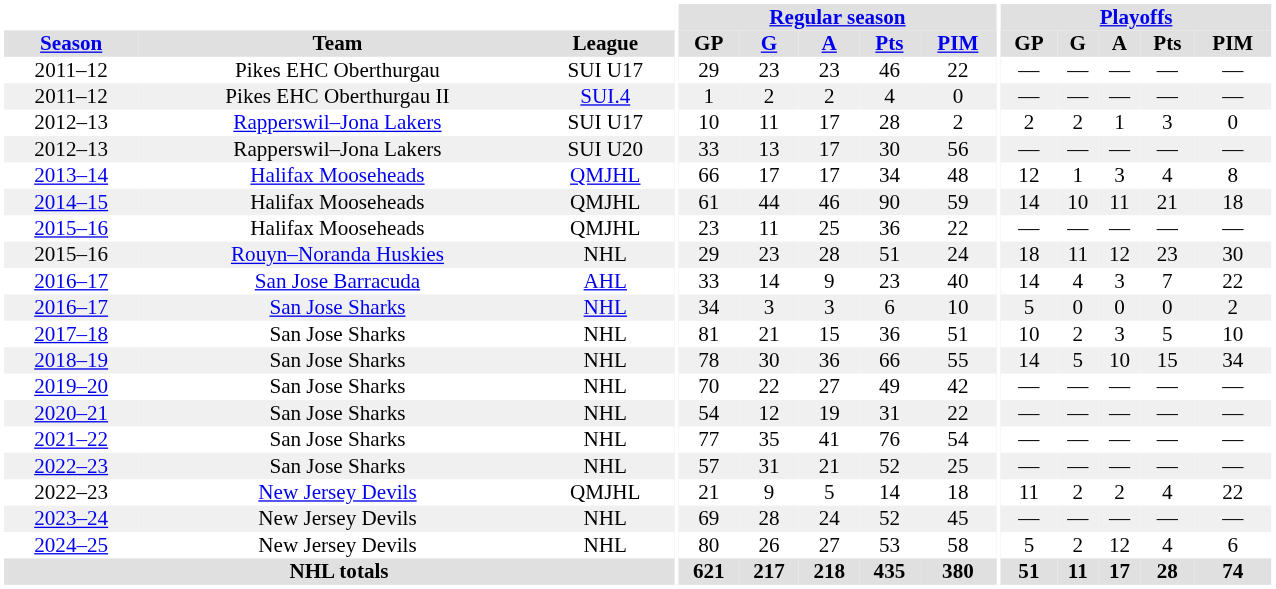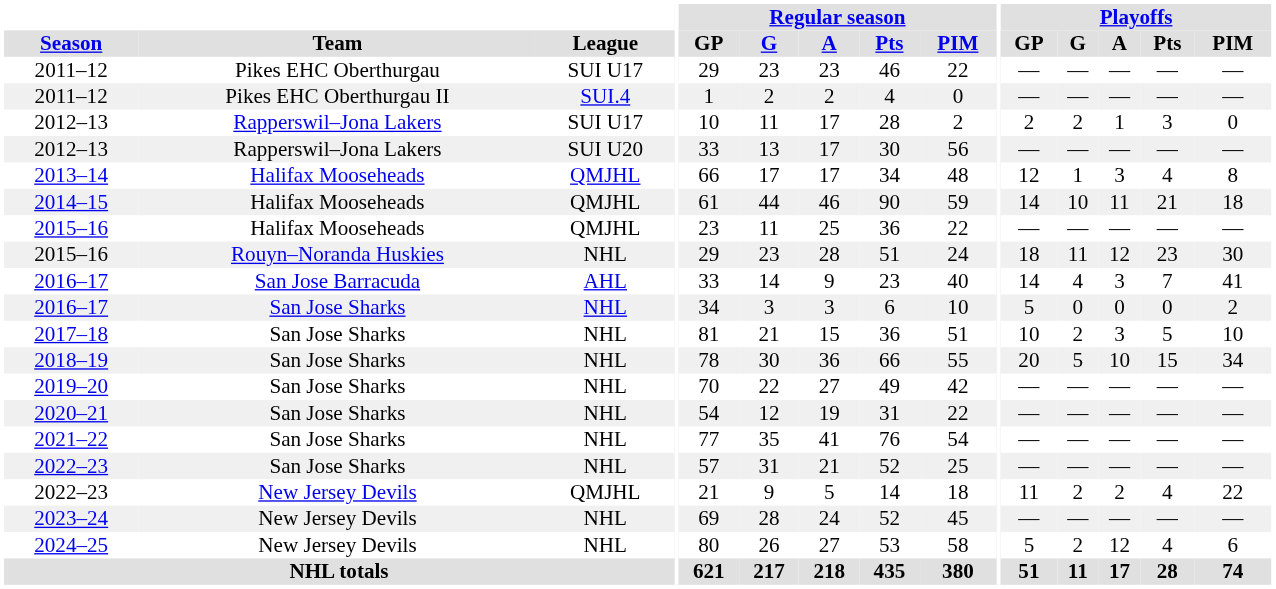2016–17 / San Jose Barracuda | Playoffs / PIM: 22 -> 41
2018–19 | Playoffs / GP: 14 -> 20
